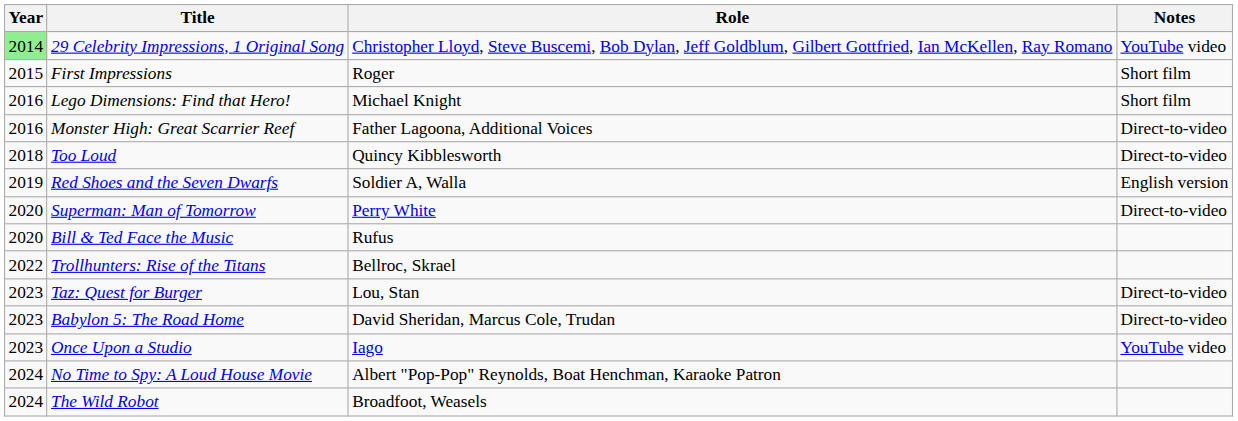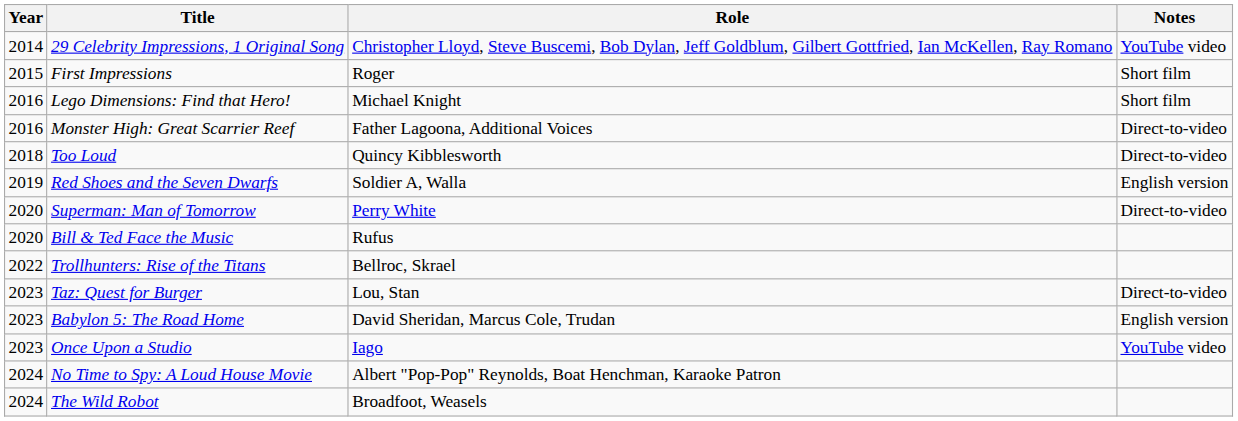29 Celebrity Impressions, 1 Original Song | Year: lightgreen background -> no background
Babylon 5: The Road Home | Notes: Direct-to-video -> English version
